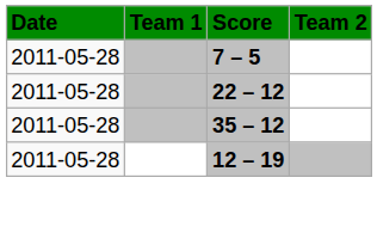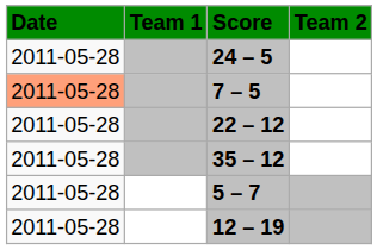+ row: 2011-05-28 | 24 – 5
7 – 5 | Date: no background -> lightsalmon background
+ row: 2011-05-28 | 5 – 7
